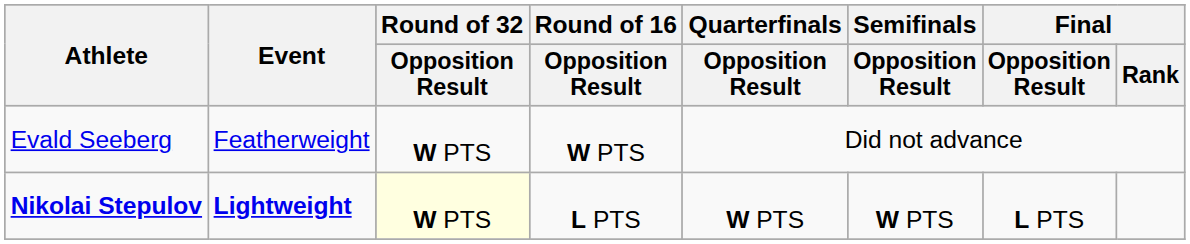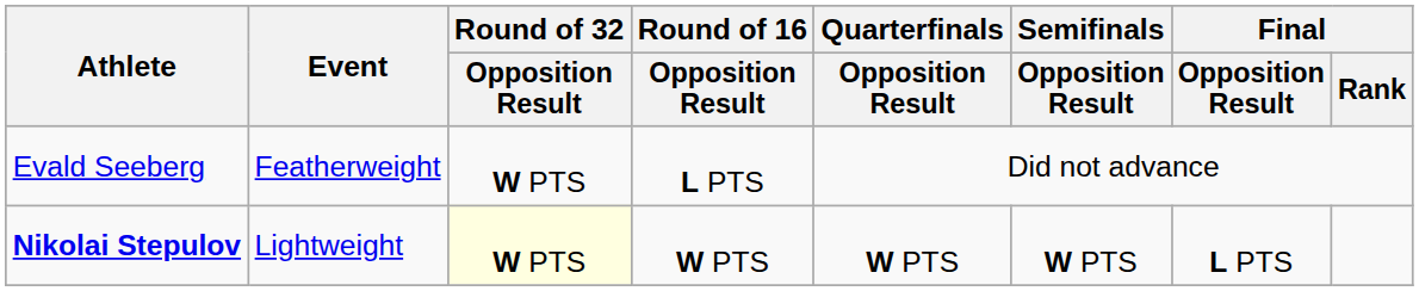Evald Seeberg | Round of 16 / Opposition Result: W PTS -> L PTS
Nikolai Stepulov | Event: bold -> normal
Nikolai Stepulov | Round of 16 / Opposition Result: L PTS -> W PTS
